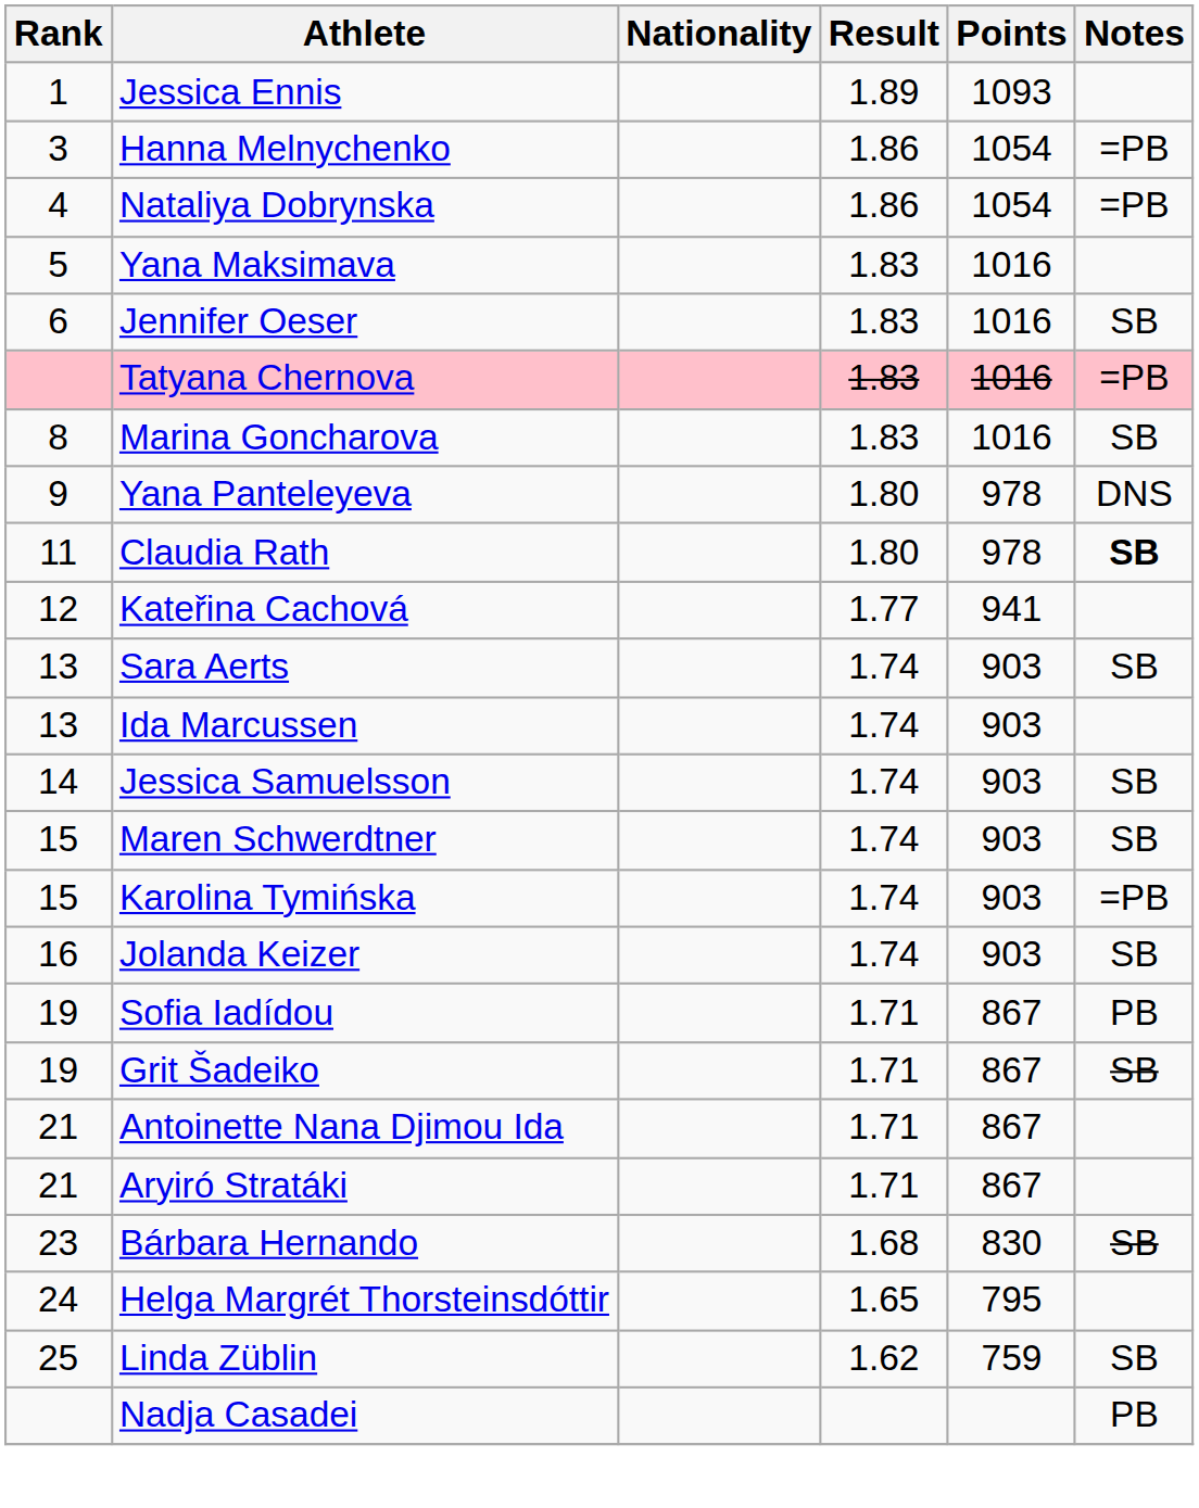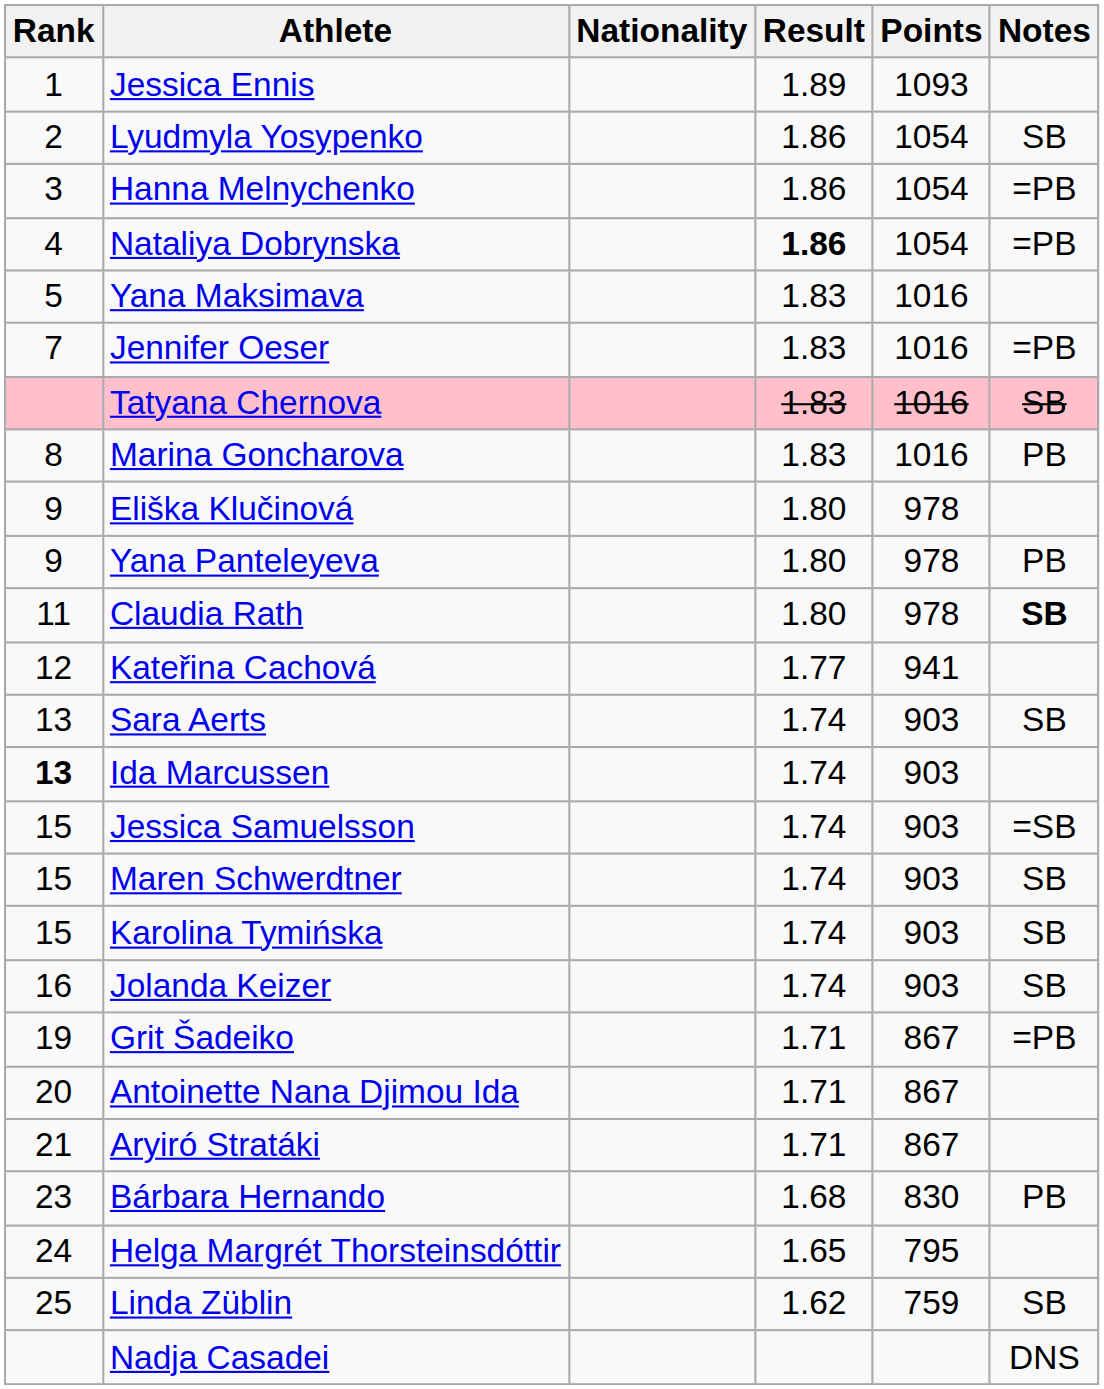+ row: 2 | Lyudmyla Yosypenko | 1.86 | 1054 | SB
Nataliya Dobrynska | Result: normal -> bold
Jennifer Oeser | Rank: 6 -> 7
Jennifer Oeser | Notes: SB -> =PB
Tatyana Chernova | Notes: =PB -> SB
Marina Goncharova | Notes: SB -> PB
+ row: 9 | Eliška Klučinová | 1.80 | 978
Yana Panteleyeva | Notes: DNS -> PB
Ida Marcussen | Rank: normal -> bold
Jessica Samuelsson | Rank: 14 -> 15
Jessica Samuelsson | Notes: SB -> =SB
Karolina Tymińska | Notes: =PB -> SB
- row: 19 | Sofia Iadídou | 1.71 | 867 | PB
Grit Šadeiko | Notes: SB -> =PB
Antoinette Nana Djimou Ida | Rank: 21 -> 20
Bárbara Hernando | Notes: SB -> PB
Nadja Casadei | Notes: PB -> DNS
